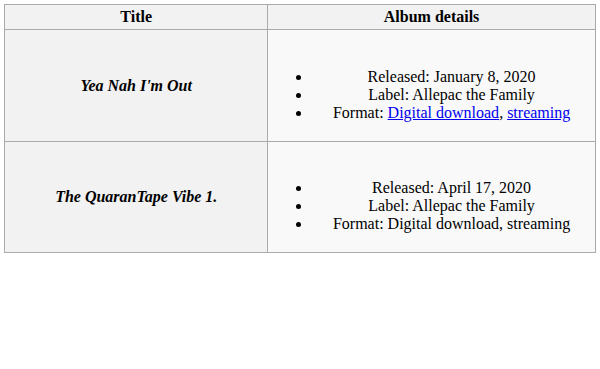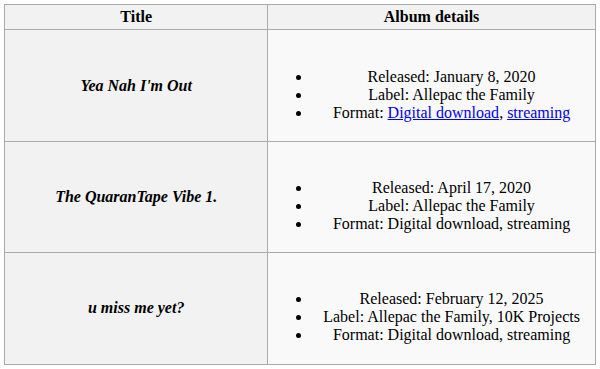+ row: u miss me yet? | Released: February 12, 2025 Label: Allepac the Family, 10K Projects Format: Digital download, streaming
